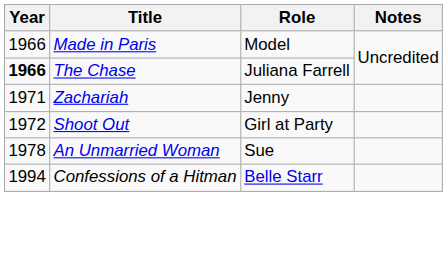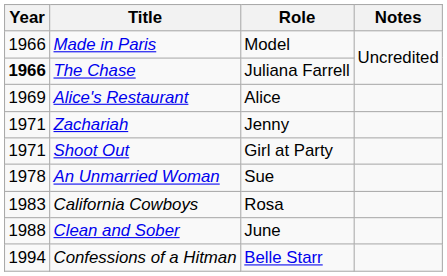+ row: 1969 | Alice's Restaurant | Alice
Shoot Out | Year: 1972 -> 1971
+ row: 1983 | California Cowboys | Rosa
+ row: 1988 | Clean and Sober | June
